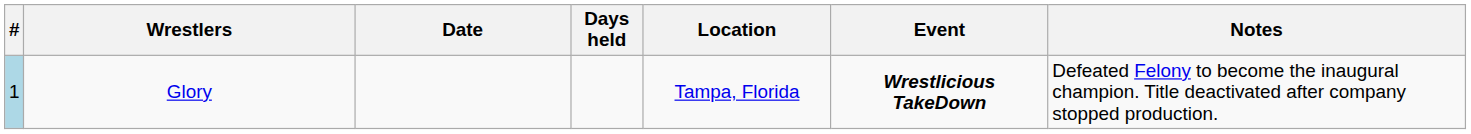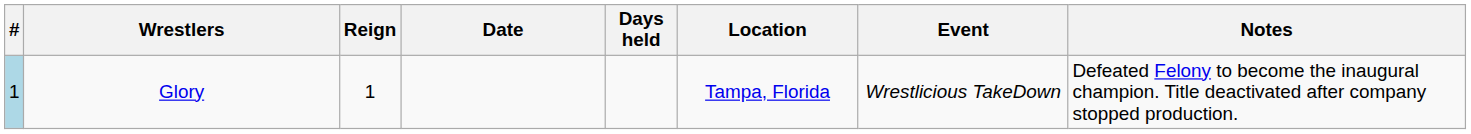+ column: Reign | 1
Glory | Event: bold -> normal
